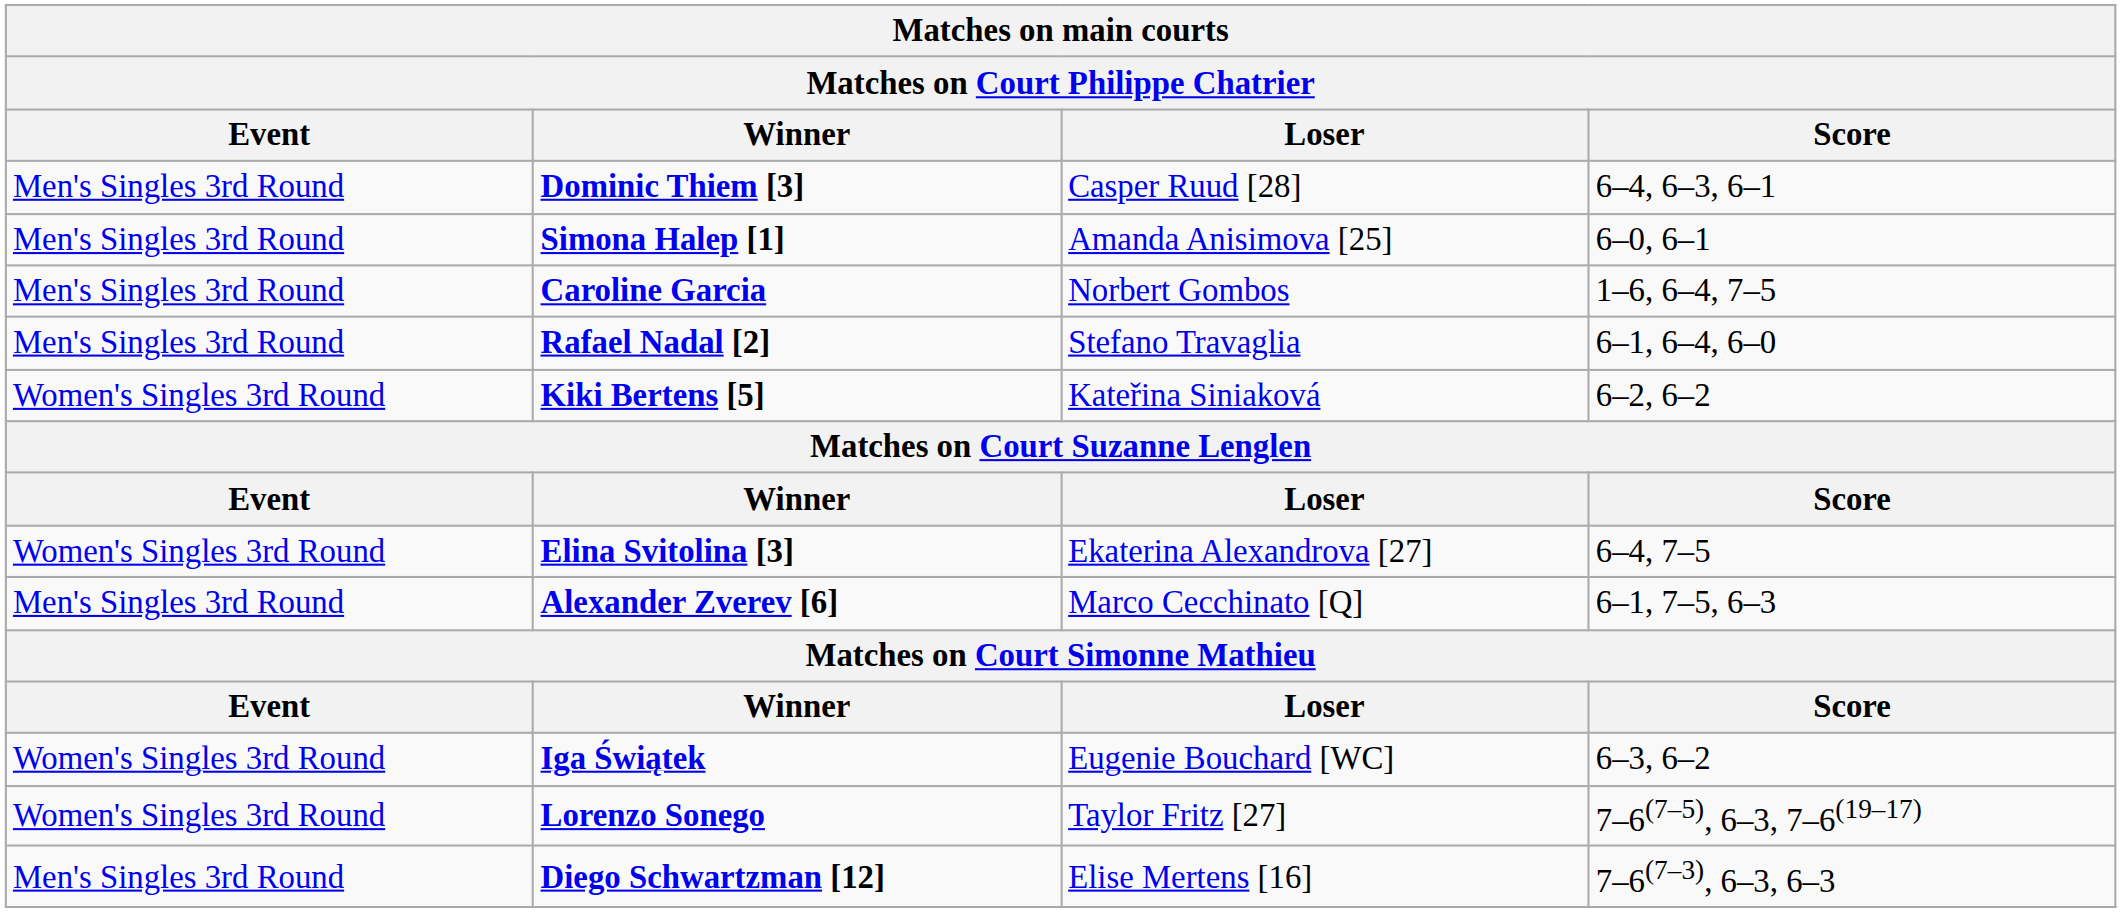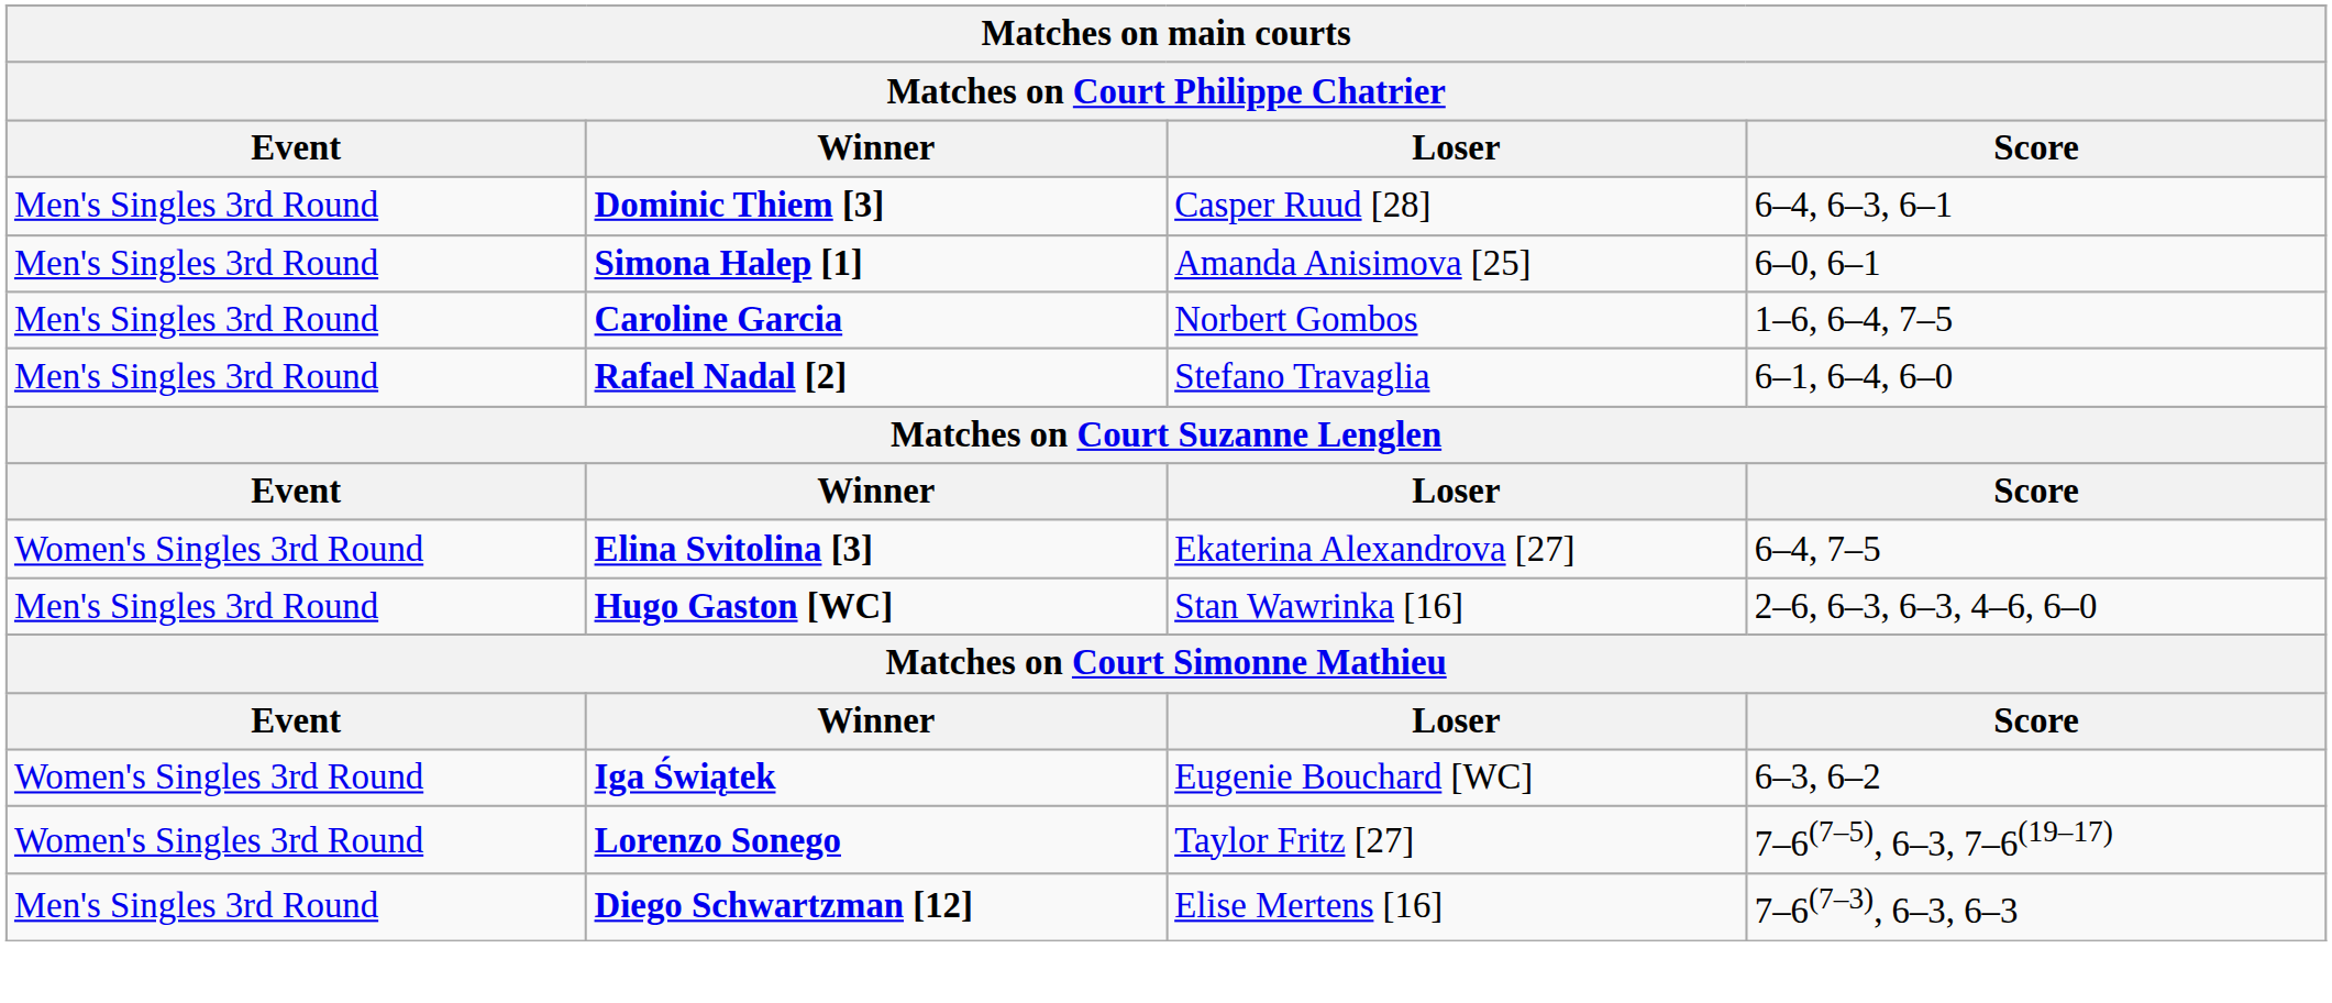- row: Women's Singles 3rd Round | Kiki Bertens [5] | Kateřina Siniaková | 6–2, 6–2
+ row: Men's Singles 3rd Round | Hugo Gaston [WC] | Stan Wawrinka [16] | 2–6, 6–3, 6–3, 4–6, 6–0
- row: Men's Singles 3rd Round | Alexander Zverev [6] | Marco Cecchinato [Q] | 6–1, 7–5, 6–3
